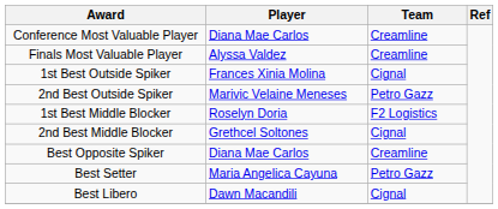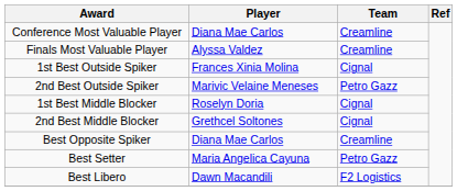1st Best Middle Blocker | Team: F2 Logistics -> Cignal
Best Libero | Team: Cignal -> F2 Logistics
